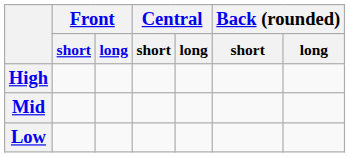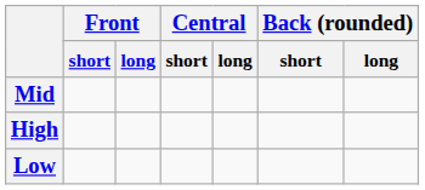rows swapped: High <-> Mid
